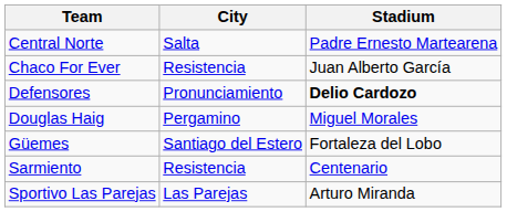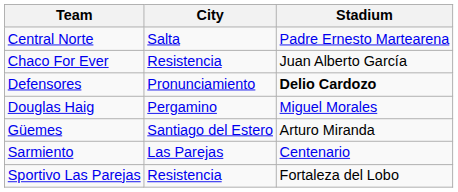Güemes | Stadium: Fortaleza del Lobo -> Arturo Miranda
Sarmiento | City: Resistencia -> Las Parejas
Sportivo Las Parejas | City: Las Parejas -> Resistencia
Sportivo Las Parejas | Stadium: Arturo Miranda -> Fortaleza del Lobo
